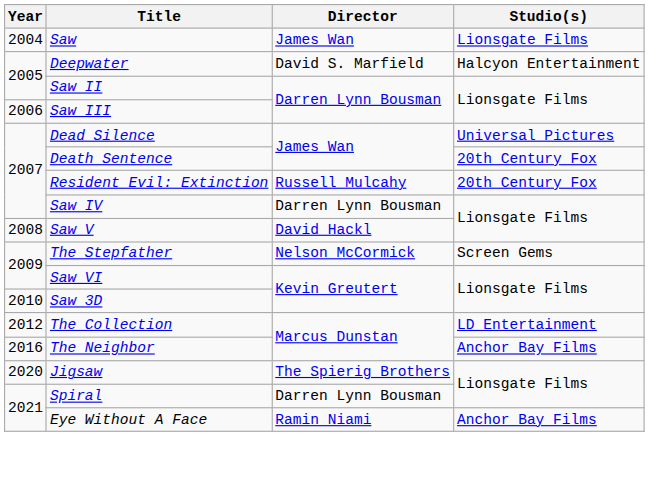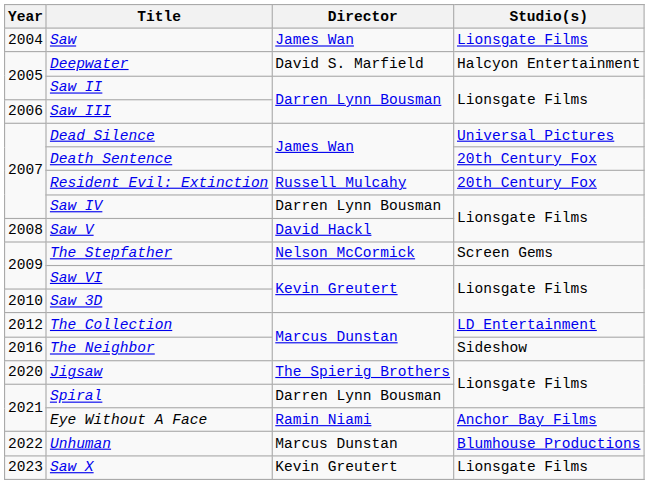The Neighbor | Studio(s): Anchor Bay Films -> Sideshow
+ row: 2022 | Unhuman | Marcus Dunstan | Blumhouse Productions
+ row: 2023 | Saw X | Kevin Greutert | Lionsgate Films
